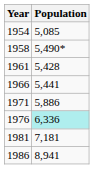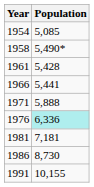1971 | Population: 5,886 -> 5,888
1986 | Population: 8,941 -> 8,730
+ row: 1991 | 10,155
